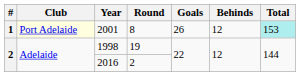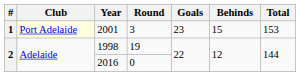2001 | Round: 8 -> 3
2001 | Goals: 26 -> 23
2001 | Behinds: 12 -> 15
2001 | Total: paleturquoise background -> no background
2016 | Round: 2 -> 0
